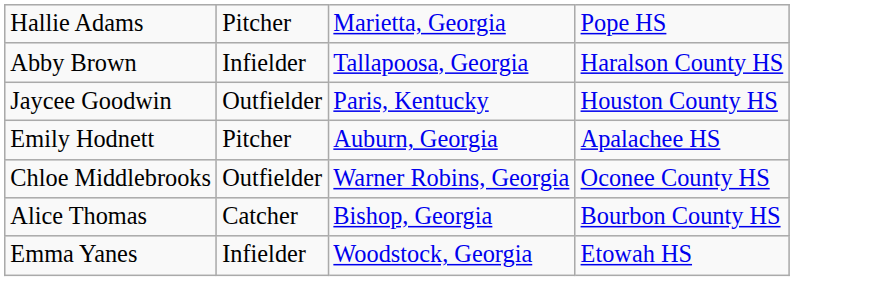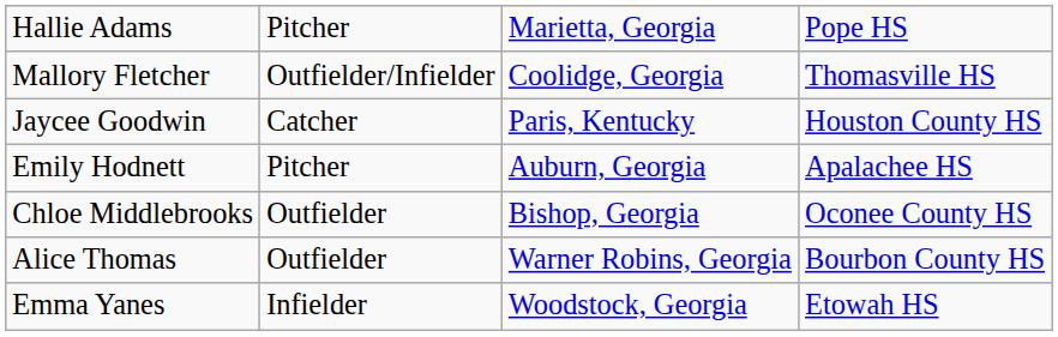- row: Abby Brown | Infielder | Tallapoosa, Georgia | Haralson County HS
+ row: Mallory Fletcher | Outfielder/Infielder | Coolidge, Georgia | Thomasville HS
Jaycee Goodwin | column 2: Outfielder -> Catcher
Chloe Middlebrooks | column 3: Warner Robins, Georgia -> Bishop, Georgia
Alice Thomas | column 2: Catcher -> Outfielder
Alice Thomas | column 3: Bishop, Georgia -> Warner Robins, Georgia
